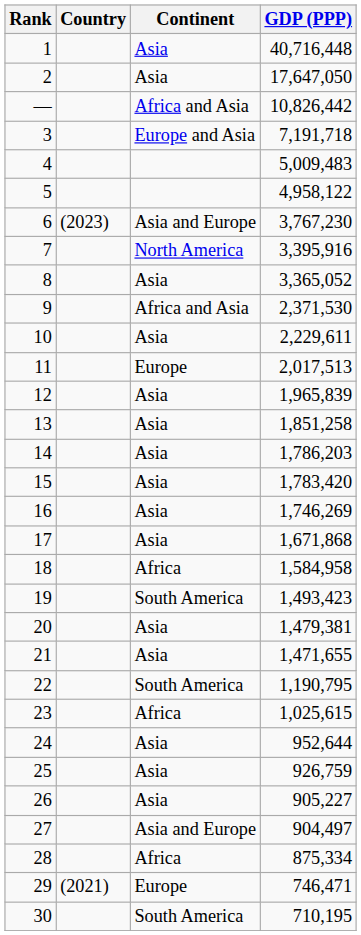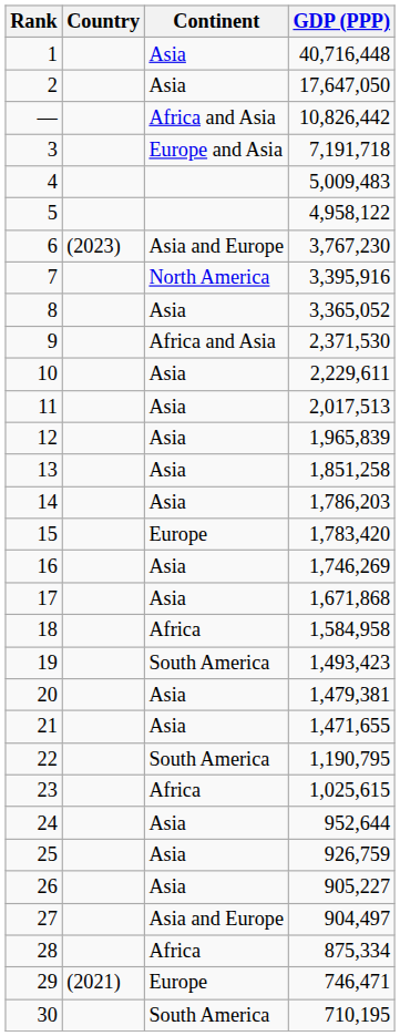11 | Continent: Europe -> Asia
15 | Continent: Asia -> Europe
